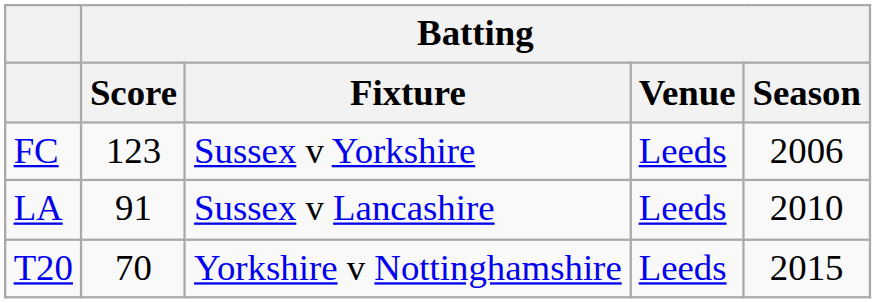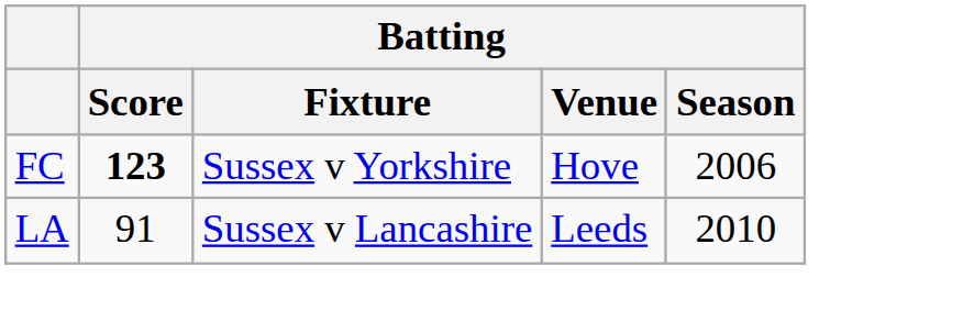FC | Batting / Score: normal -> bold
FC | Batting / Venue: Leeds -> Hove
- row: T20 | 70 | Yorkshire v Nottinghamshire | Leeds | 2015
